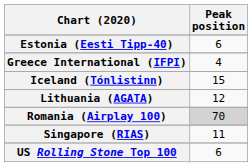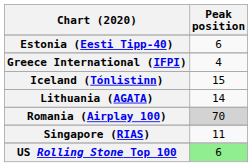Lithuania (AGATA) | Peak position: 12 -> 14
US Rolling Stone Top 100 | Peak position: no background -> lightgreen background
